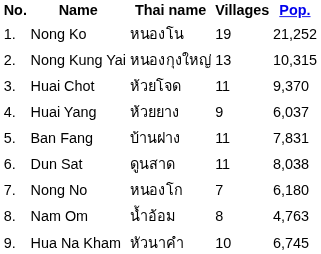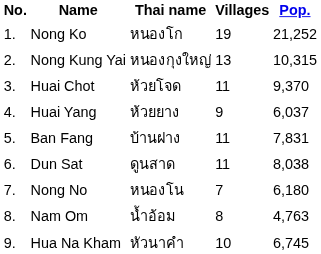Nong Ko | Thai name: หนองโน -> หนองโก
Nong No | Thai name: หนองโก -> หนองโน
